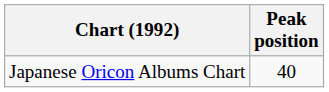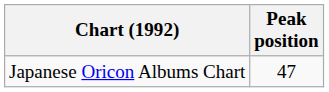Japanese Oricon Albums Chart | Peak position: 40 -> 47
